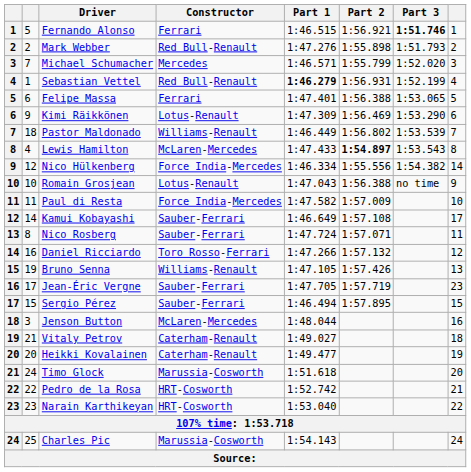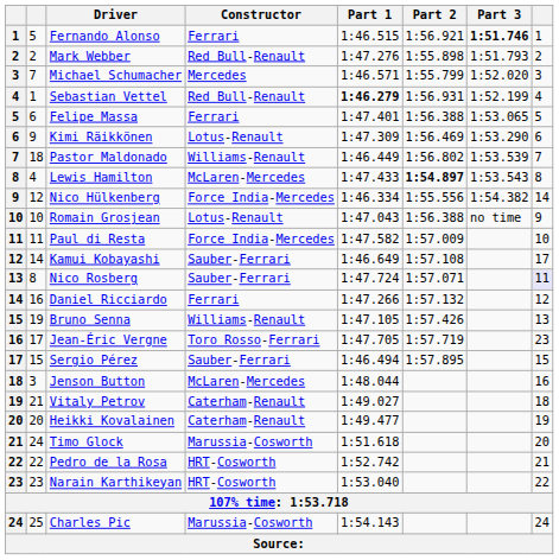Nico Rosberg | column 8: no background -> lavender background
Daniel Ricciardo | Constructor: Toro Rosso-Ferrari -> Ferrari
Jean-Éric Vergne | Constructor: Sauber-Ferrari -> Toro Rosso-Ferrari
